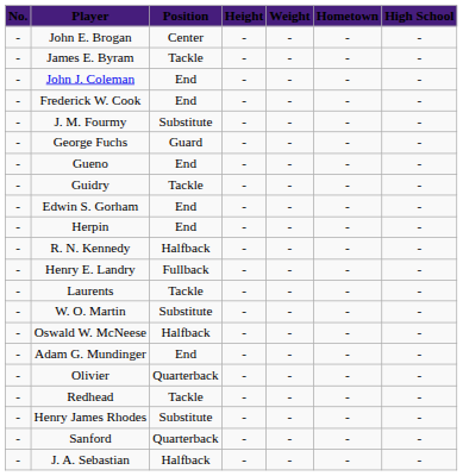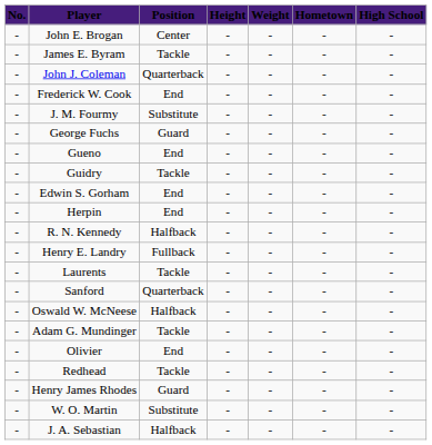John J. Coleman | Position: End -> Quarterback
rows swapped: W. O. Martin <-> Sanford
Adam G. Mundinger | Position: End -> Tackle
Olivier | Position: Quarterback -> End
Henry James Rhodes | Position: Substitute -> Guard
